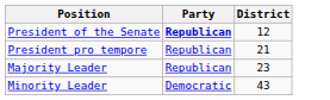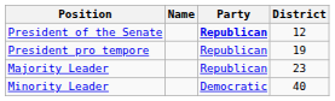+ column: Name
President pro tempore | District: 21 -> 19
Minority Leader | District: 43 -> 40
